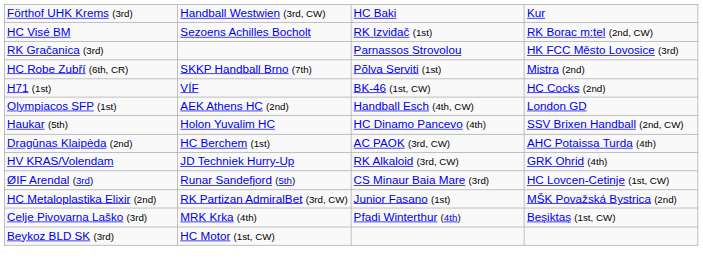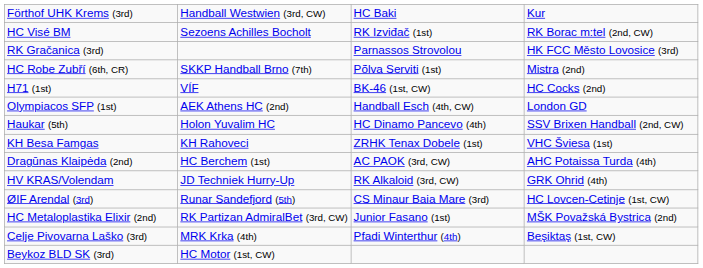+ row: KH Besa Famgas | KH Rahoveci | ZRHK Tenax Dobele (1st) | VHC Šviesa (1st)
